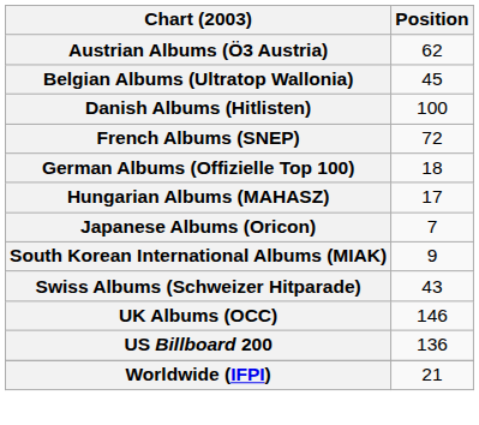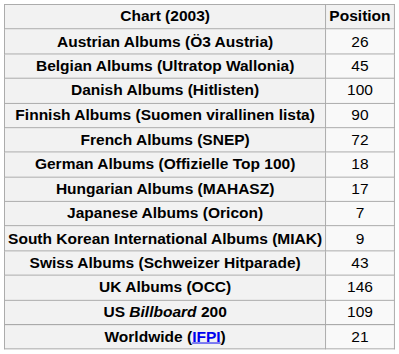Austrian Albums (Ö3 Austria) | Position: 62 -> 26
+ row: Finnish Albums (Suomen virallinen lista) | 90
US Billboard 200 | Position: 136 -> 109
